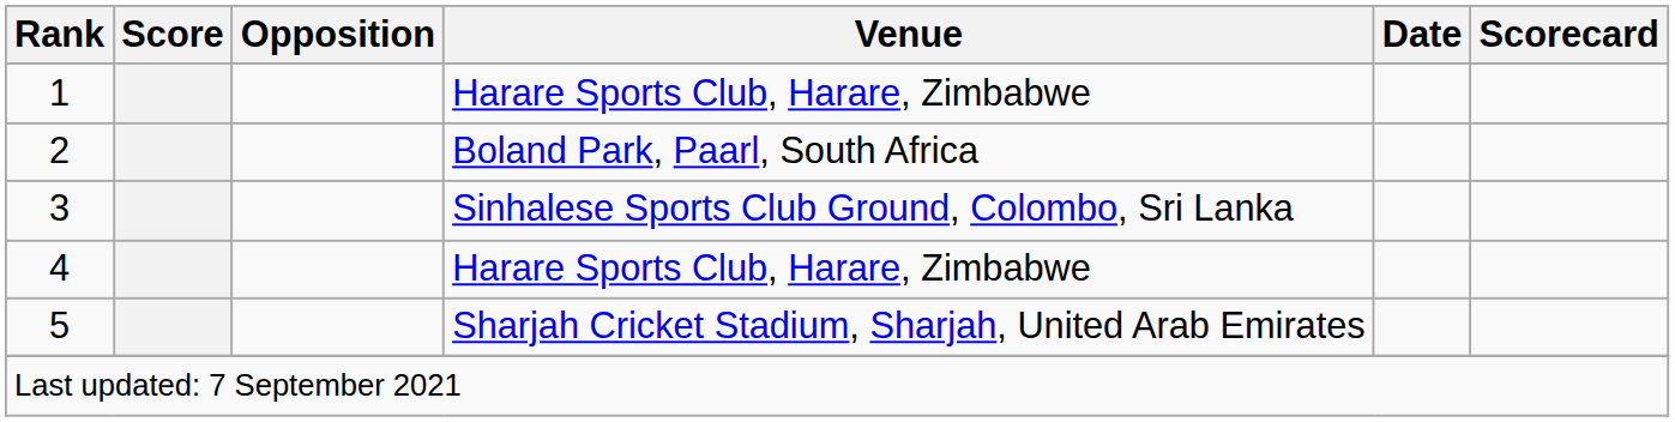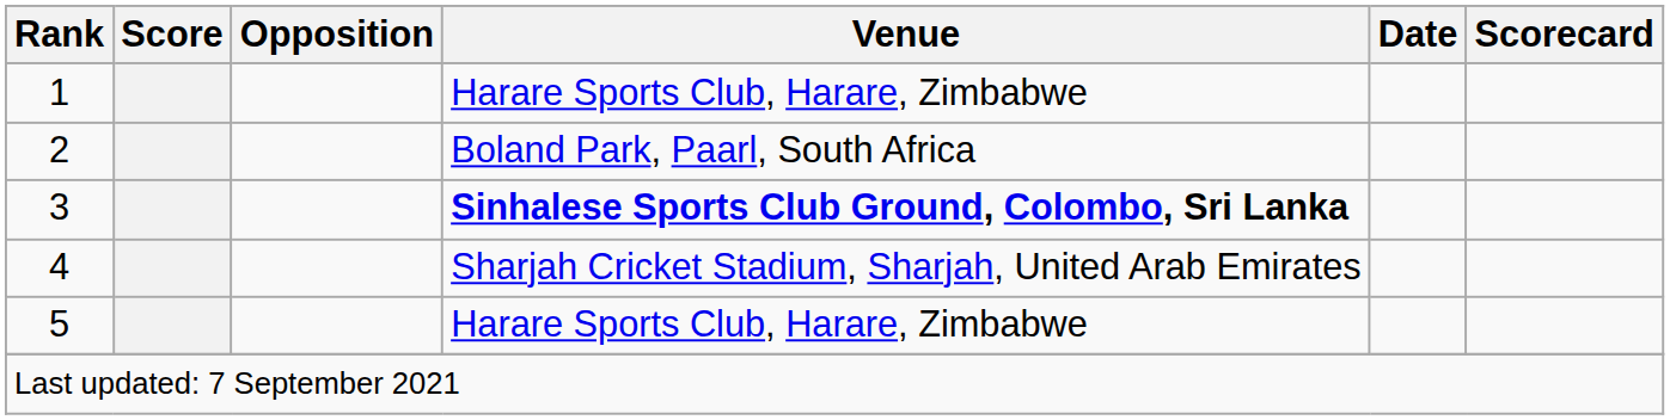3 | Venue: normal -> bold
4 | Venue: Harare Sports Club, Harare, Zimbabwe -> Sharjah Cricket Stadium, Sharjah, United Arab Emirates
5 | Venue: Sharjah Cricket Stadium, Sharjah, United Arab Emirates -> Harare Sports Club, Harare, Zimbabwe
